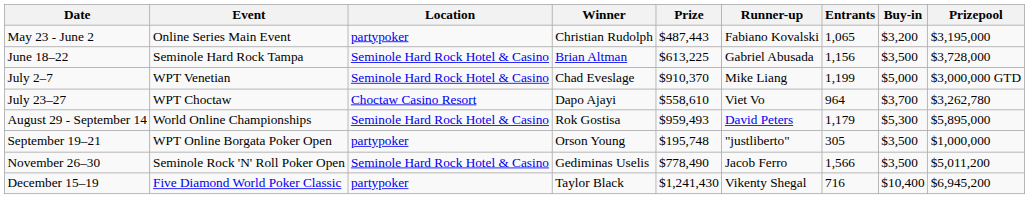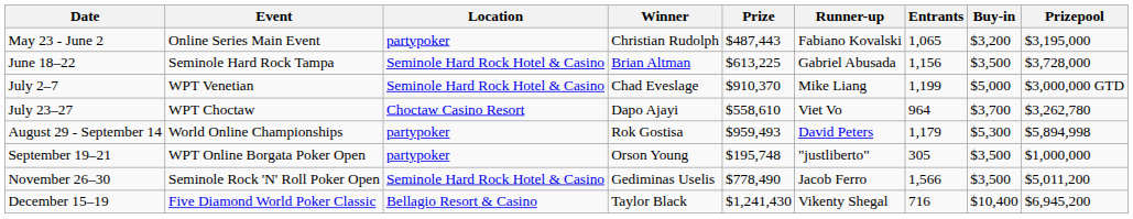August 29 - September 14 | Location: Seminole Hard Rock Hotel & Casino -> partypoker
August 29 - September 14 | Prizepool: $5,895,000 -> $5,894,998
December 15–19 | Location: partypoker -> Bellagio Resort & Casino
